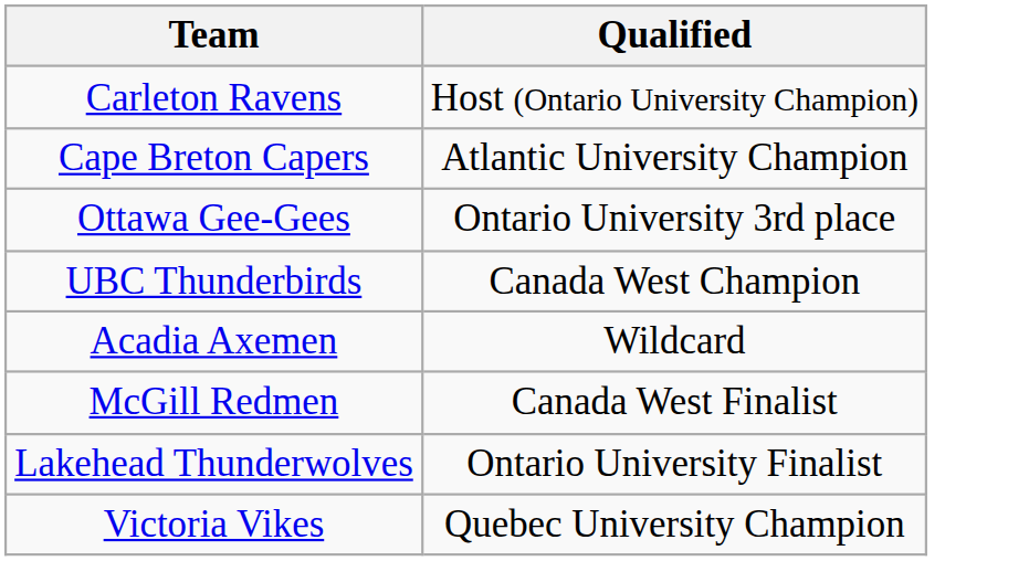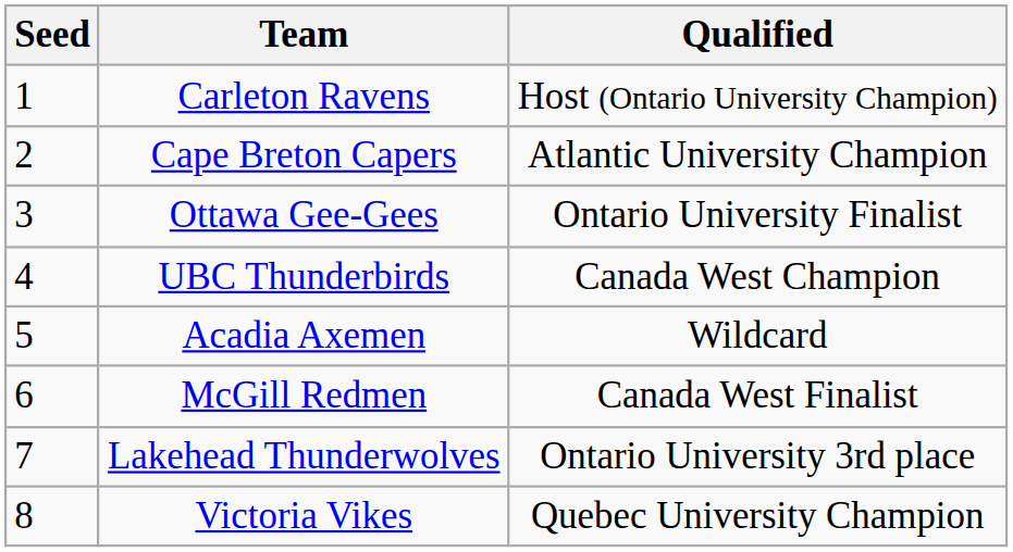+ column: Seed | 1 | 2 | 3 | 4 | 5 | 6 | 7 | 8
Ottawa Gee-Gees | Qualified: Ontario University 3rd place -> Ontario University Finalist
Lakehead Thunderwolves | Qualified: Ontario University Finalist -> Ontario University 3rd place
